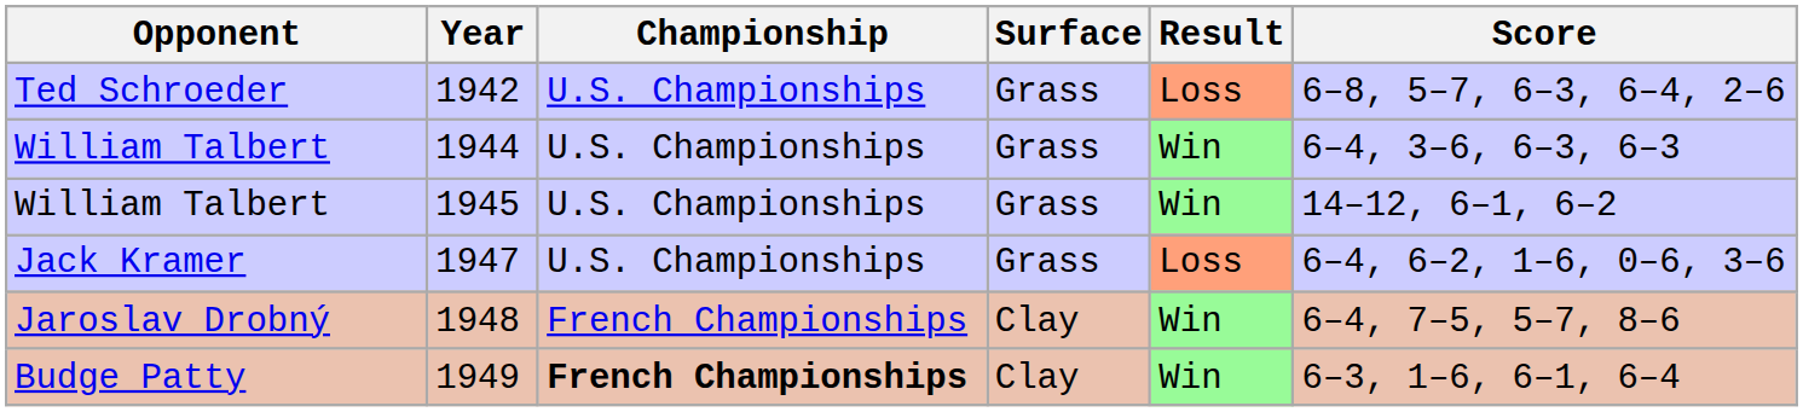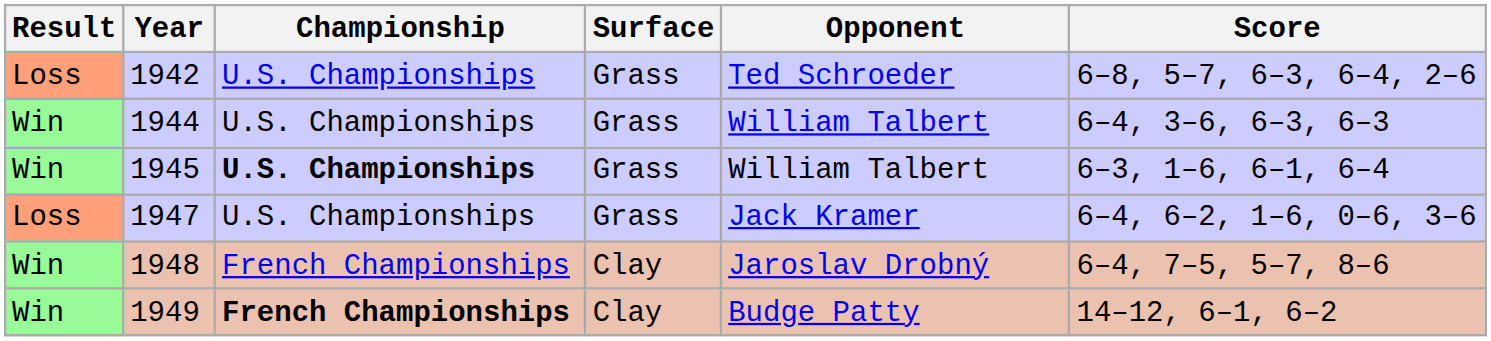columns swapped: Result <-> Opponent
1945 | Championship: normal -> bold
1945 | Score: 14–12, 6–1, 6–2 -> 6–3, 1–6, 6–1, 6–4
1949 | Score: 6–3, 1–6, 6–1, 6–4 -> 14–12, 6–1, 6–2
